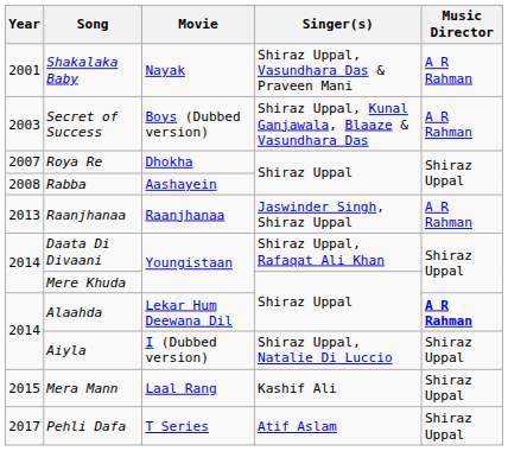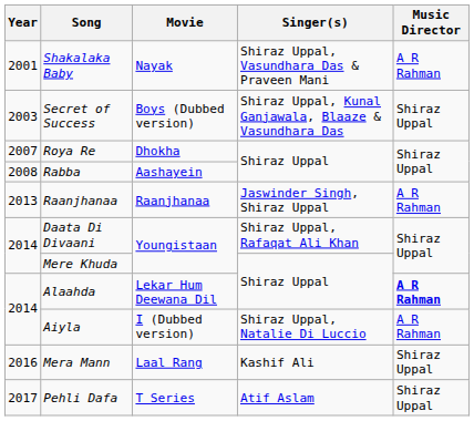Secret of Success | Music Director: A R Rahman -> Shiraz Uppal
Aiyla | Music Director: Shiraz Uppal -> A R Rahman
Mera Mann | Year: 2015 -> 2016
